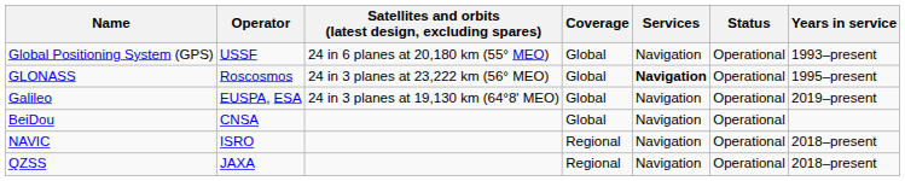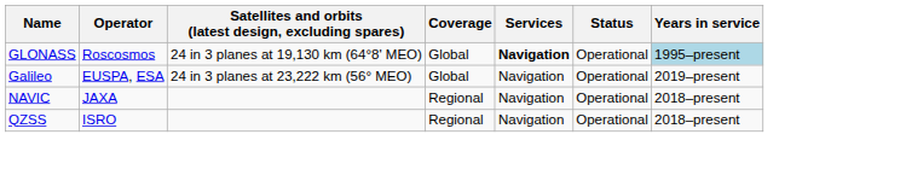- row: Global Positioning System (GPS) | USSF | 24 in 6 planes at 20,180 km (55° MEO) | Global | Navigation | Operational | 1993–present
GLONASS | Satellites and orbits (latest design, excluding spares): 24 in 3 planes at 23,222 km (56° MEO) -> 24 in 3 planes at 19,130 km (64°8' MEO)
GLONASS | Years in service: no background -> lightblue background
Galileo | Satellites and orbits (latest design, excluding spares): 24 in 3 planes at 19,130 km (64°8' MEO) -> 24 in 3 planes at 23,222 km (56° MEO)
- row: BeiDou | CNSA | Global | Navigation | Operational
NAVIC | Operator: ISRO -> JAXA
QZSS | Operator: JAXA -> ISRO
